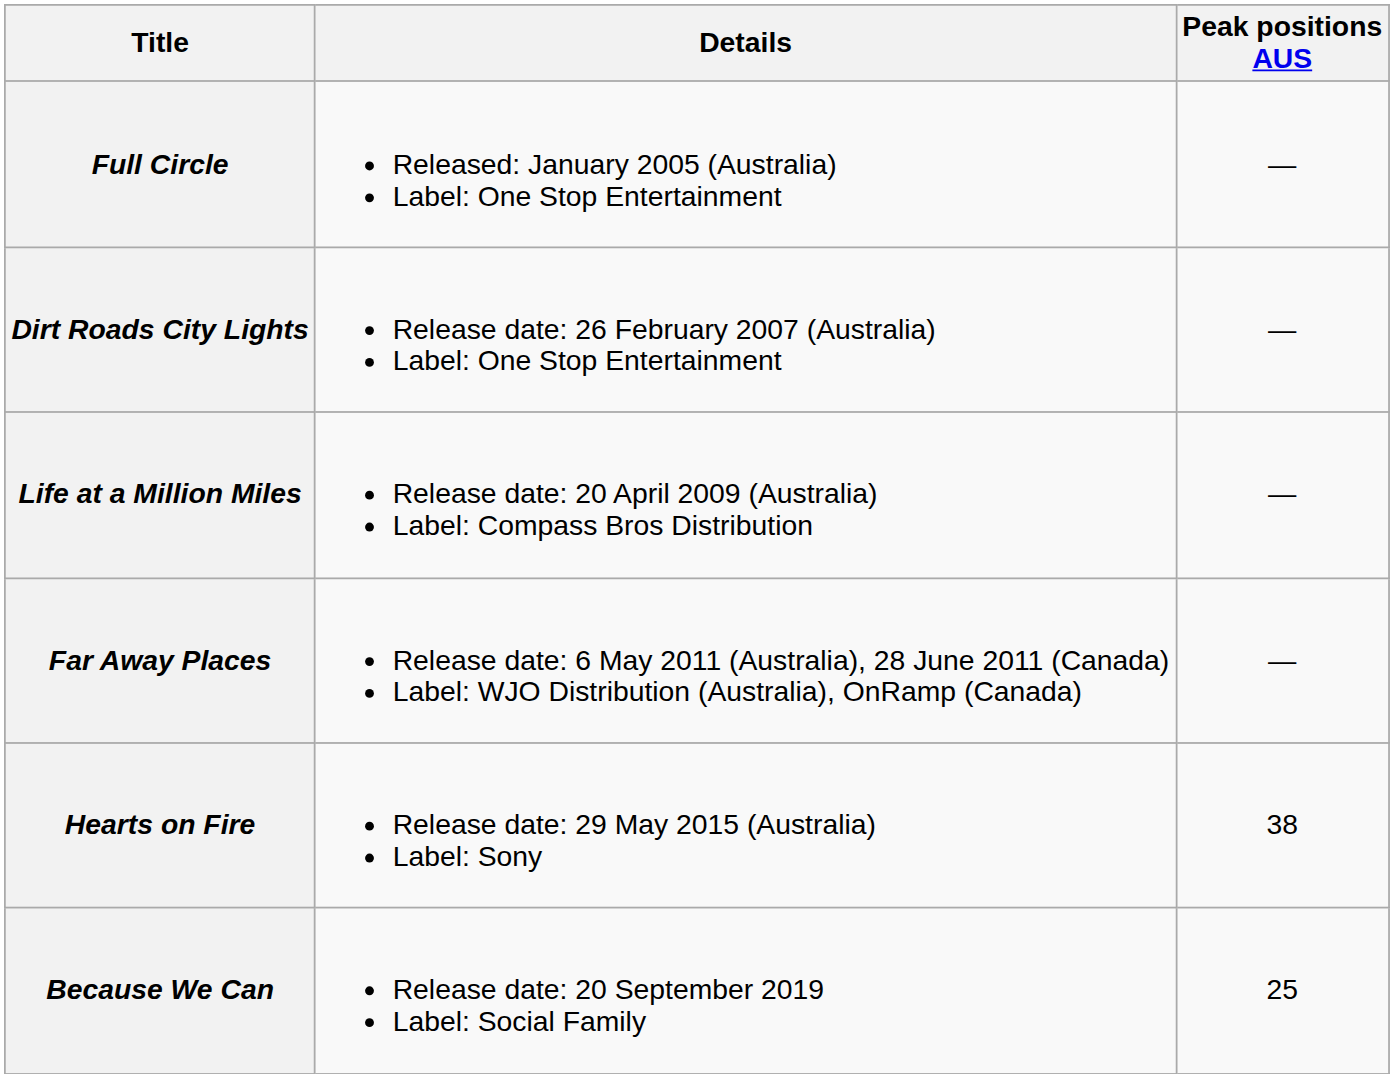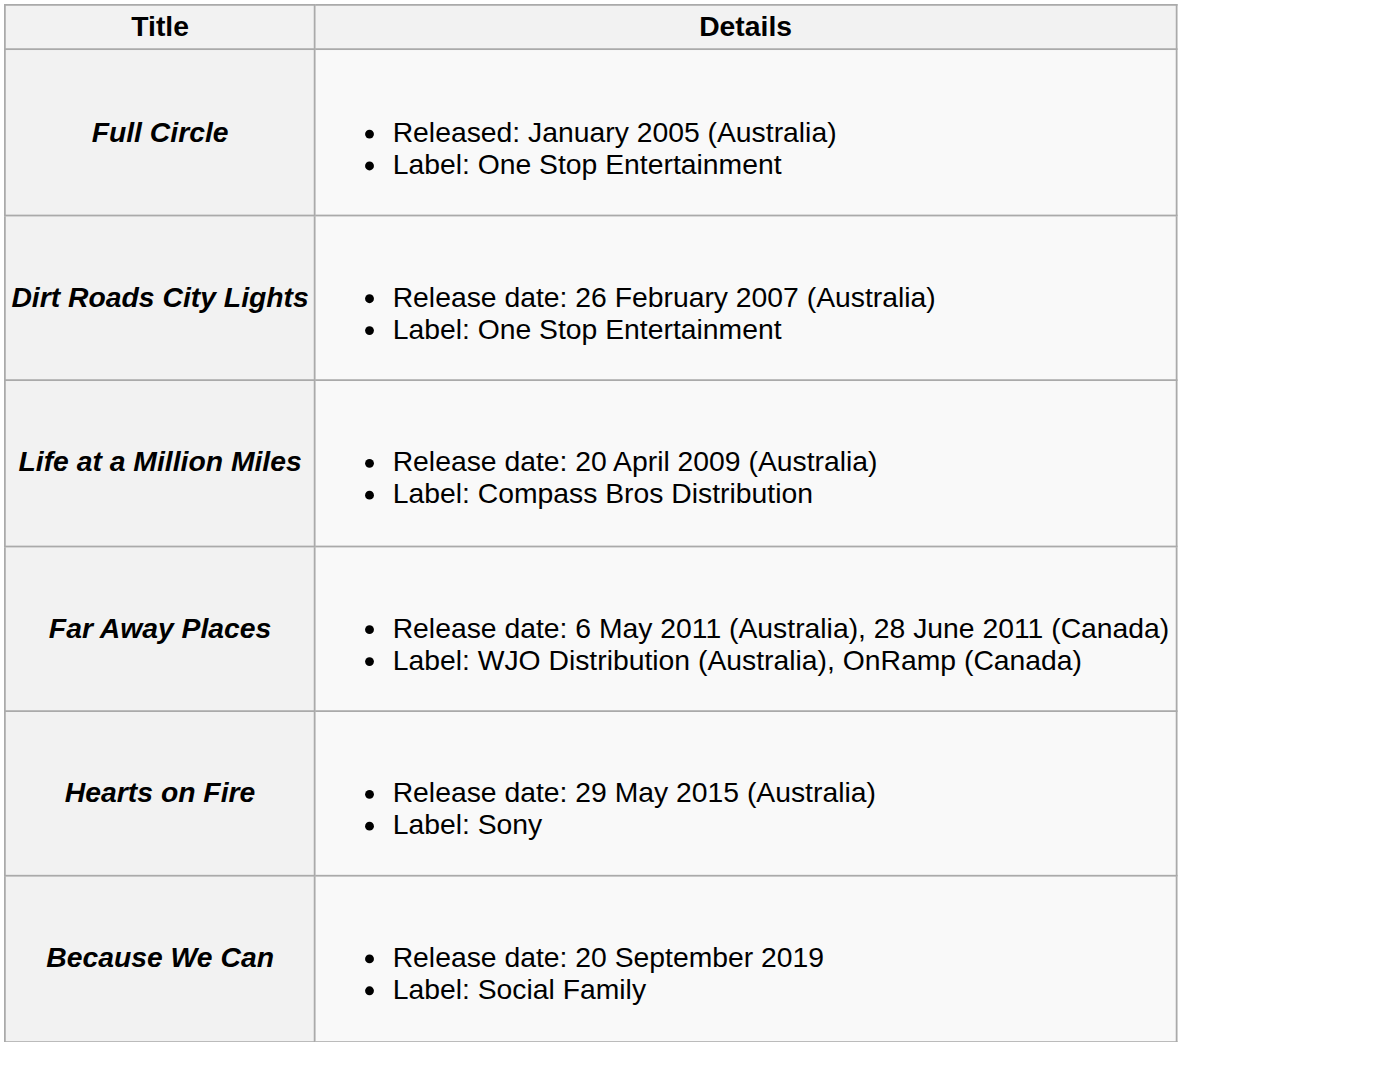- column: Peak positions AUS | — | — | — | — | 38 | 25
